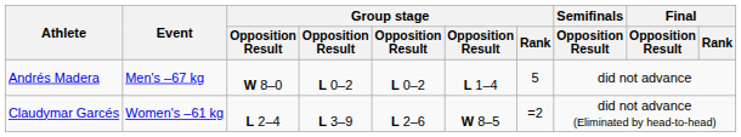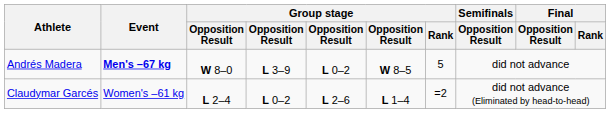Andrés Madera | Event: normal -> bold
Andrés Madera | column 4: L 0–2 -> L 3–9
Andrés Madera | column 6: L 1–4 -> W 8–5
Claudymar Garcés | column 4: L 3–9 -> L 0–2
Claudymar Garcés | column 6: W 8–5 -> L 1–4
